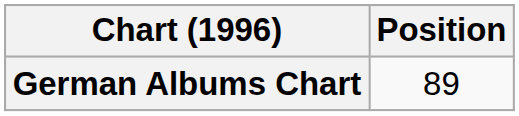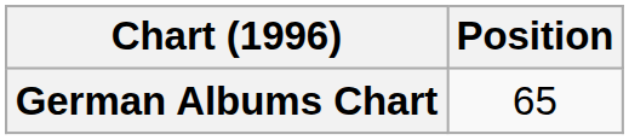German Albums Chart | Position: 89 -> 65
